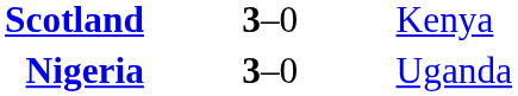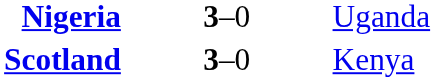rows swapped: Scotland <-> Nigeria
